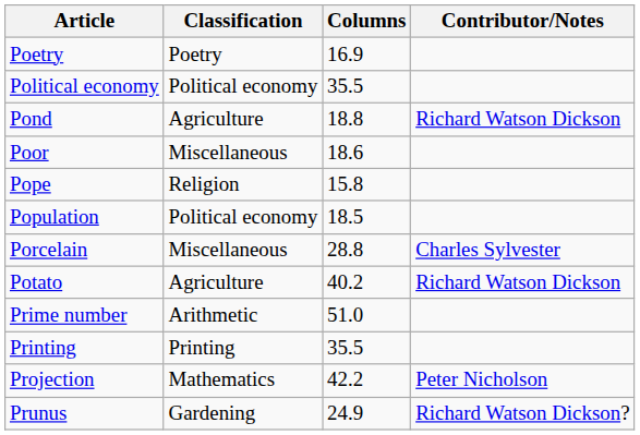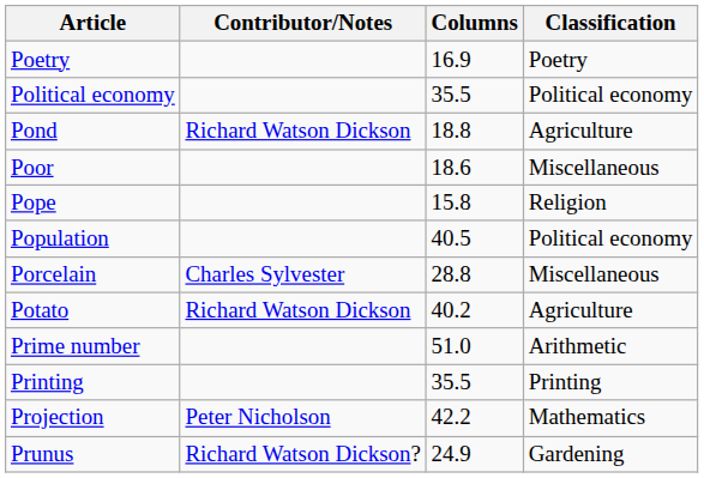columns swapped: Classification <-> Contributor/Notes
Population | Columns: 18.5 -> 40.5
